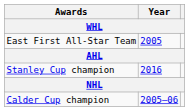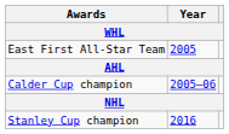rows swapped: Calder Cup champion <-> Stanley Cup champion
